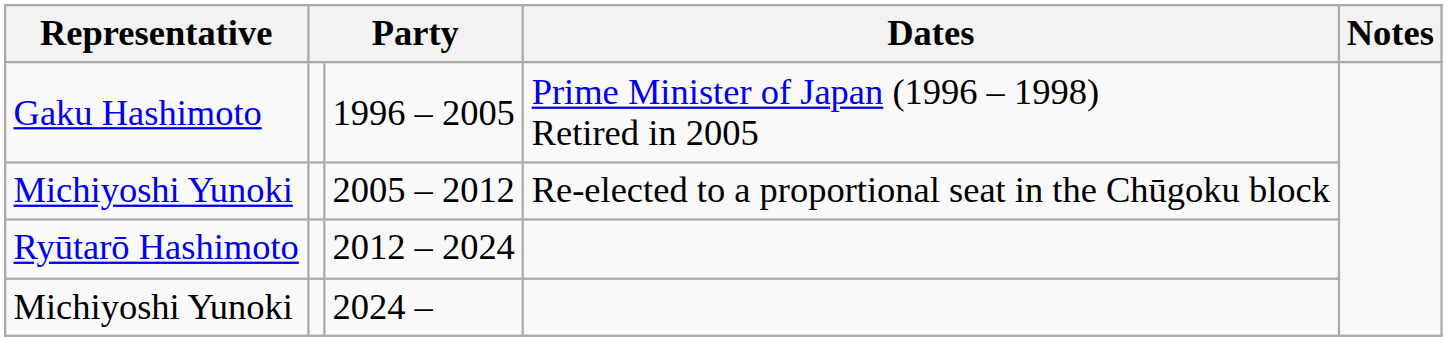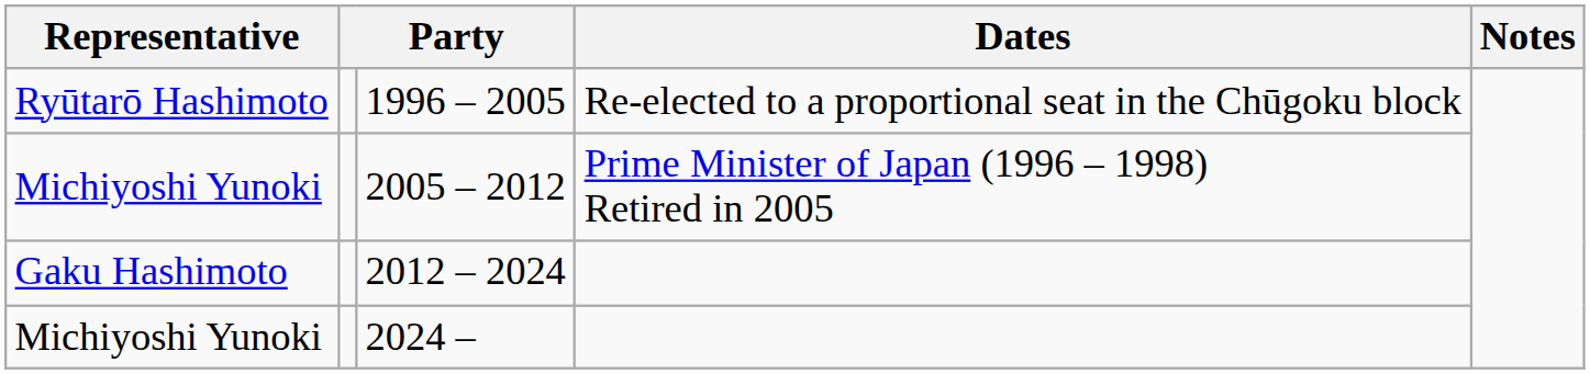1996 – 2005 | Representative: Gaku Hashimoto -> Ryūtarō Hashimoto
1996 – 2005 | Dates: Prime Minister of Japan (1996 – 1998) Retired in 2005 -> Re-elected to a proportional seat in the Chūgoku block
2005 – 2012 | Dates: Re-elected to a proportional seat in the Chūgoku block -> Prime Minister of Japan (1996 – 1998) Retired in 2005
2012 – 2024 | Representative: Ryūtarō Hashimoto -> Gaku Hashimoto
